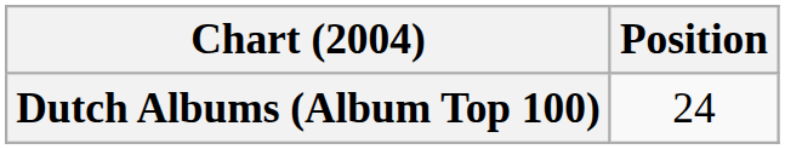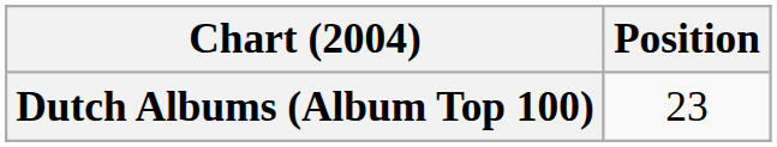Dutch Albums (Album Top 100) | Position: 24 -> 23
